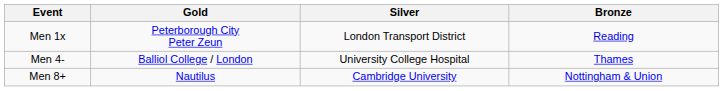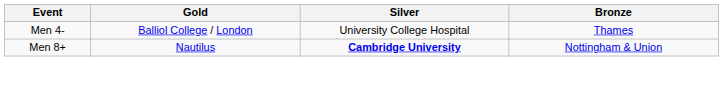- row: Men 1x | Peterborough City Peter Zeun | London Transport District | Reading
Men 8+ | Silver: normal -> bold
